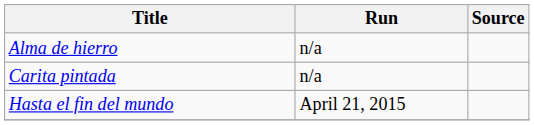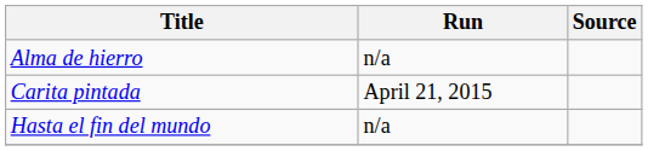Carita pintada | Run: n/a -> April 21, 2015
Hasta el fin del mundo | Run: April 21, 2015 -> n/a
